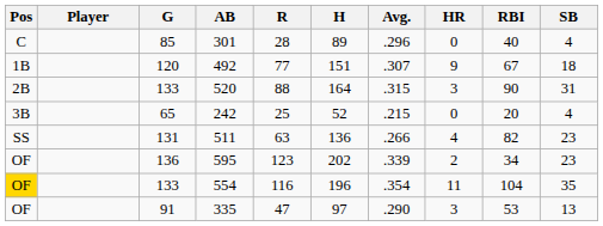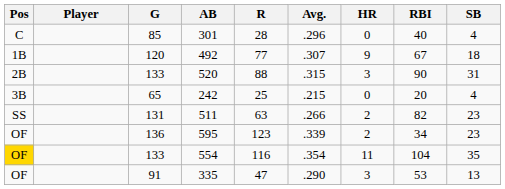- column: H | 89 | 151 | 164 | 52 | 136 | 202 | 196 | 97
511 | HR: 4 -> 2
